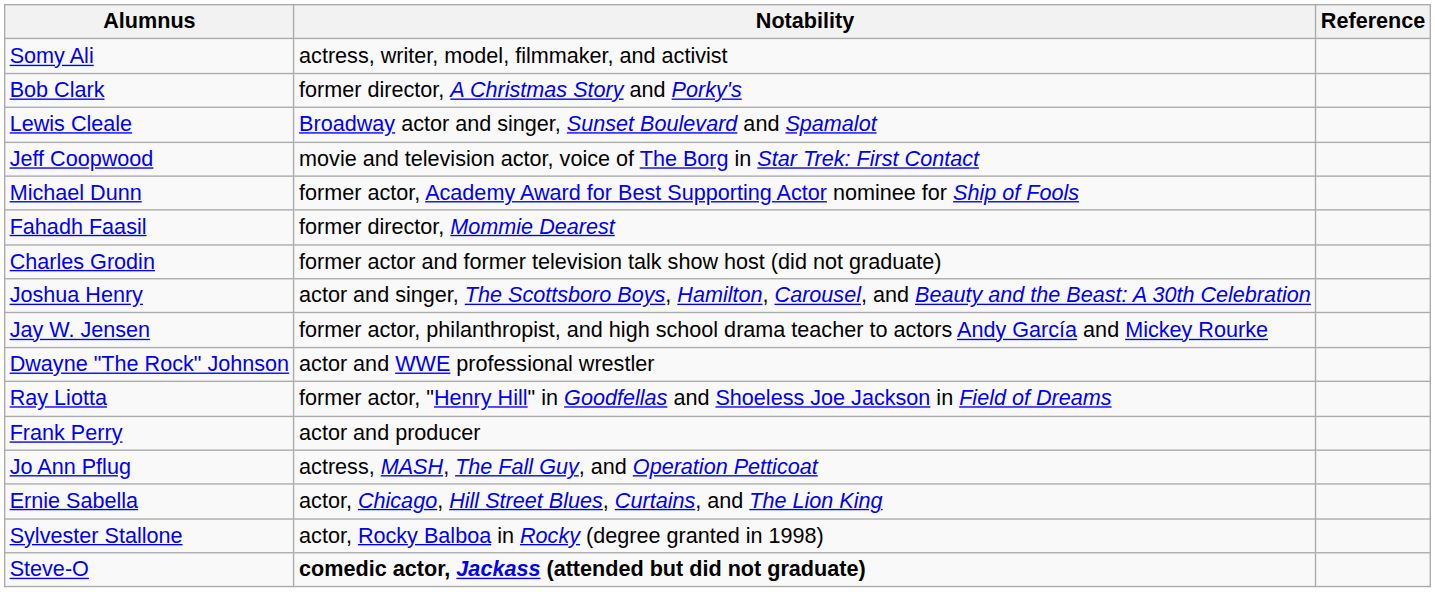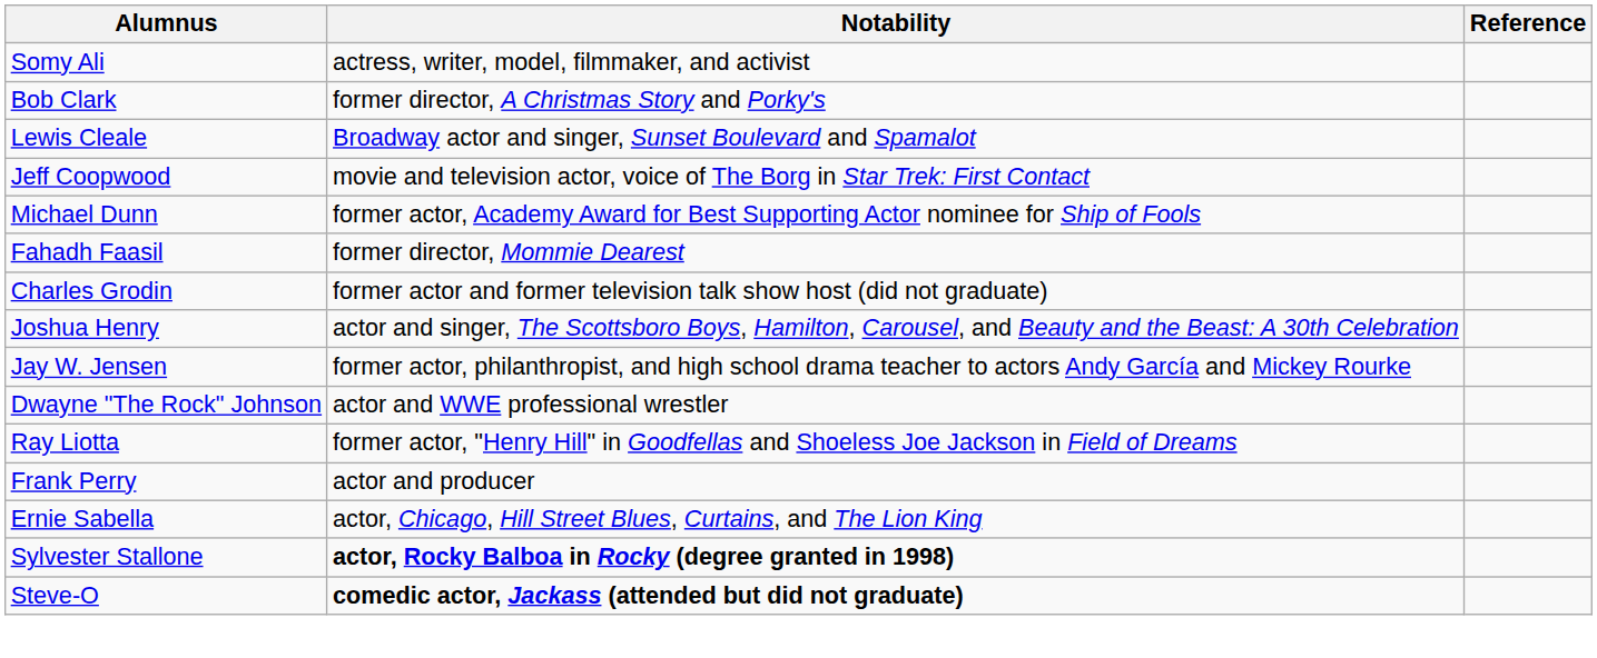- row: Jo Ann Pflug | actress, MASH, The Fall Guy, and Operation Petticoat
Sylvester Stallone | Notability: normal -> bold
